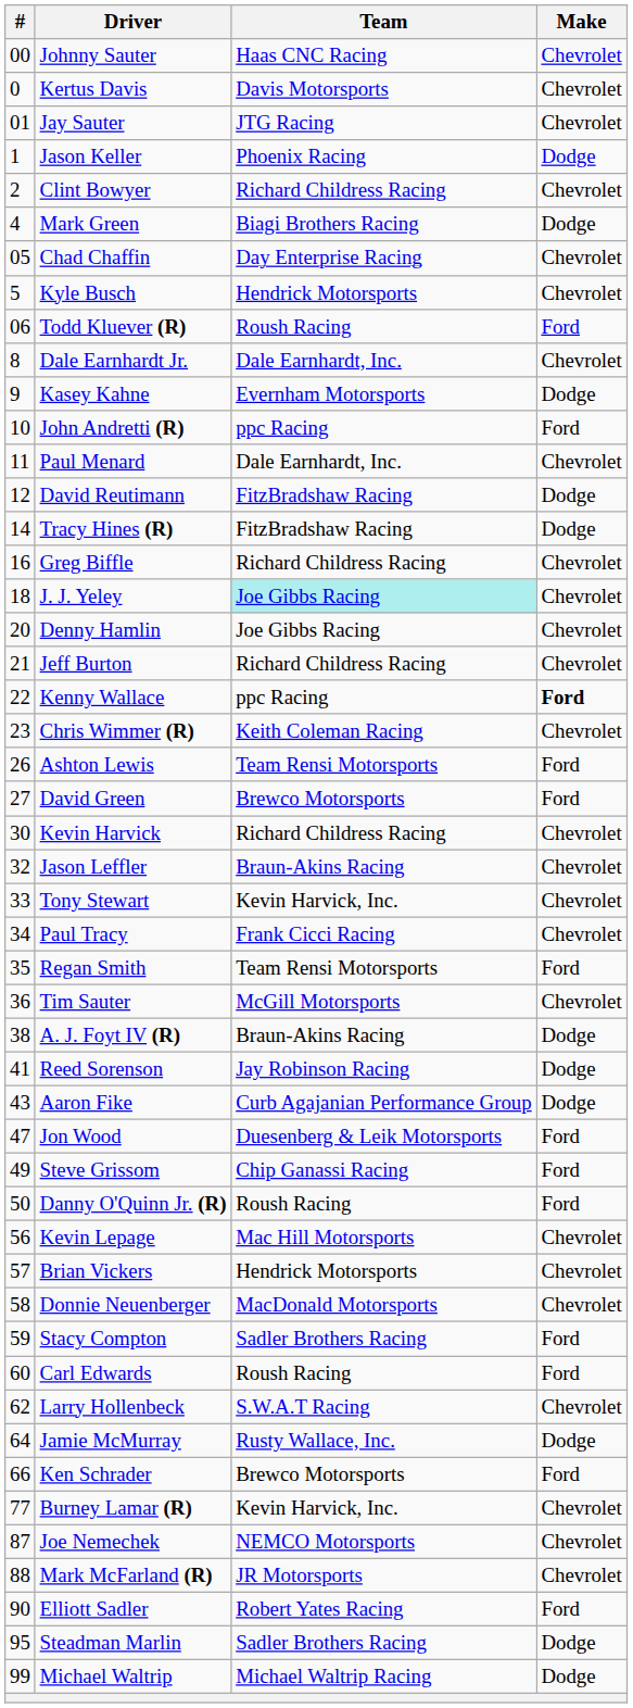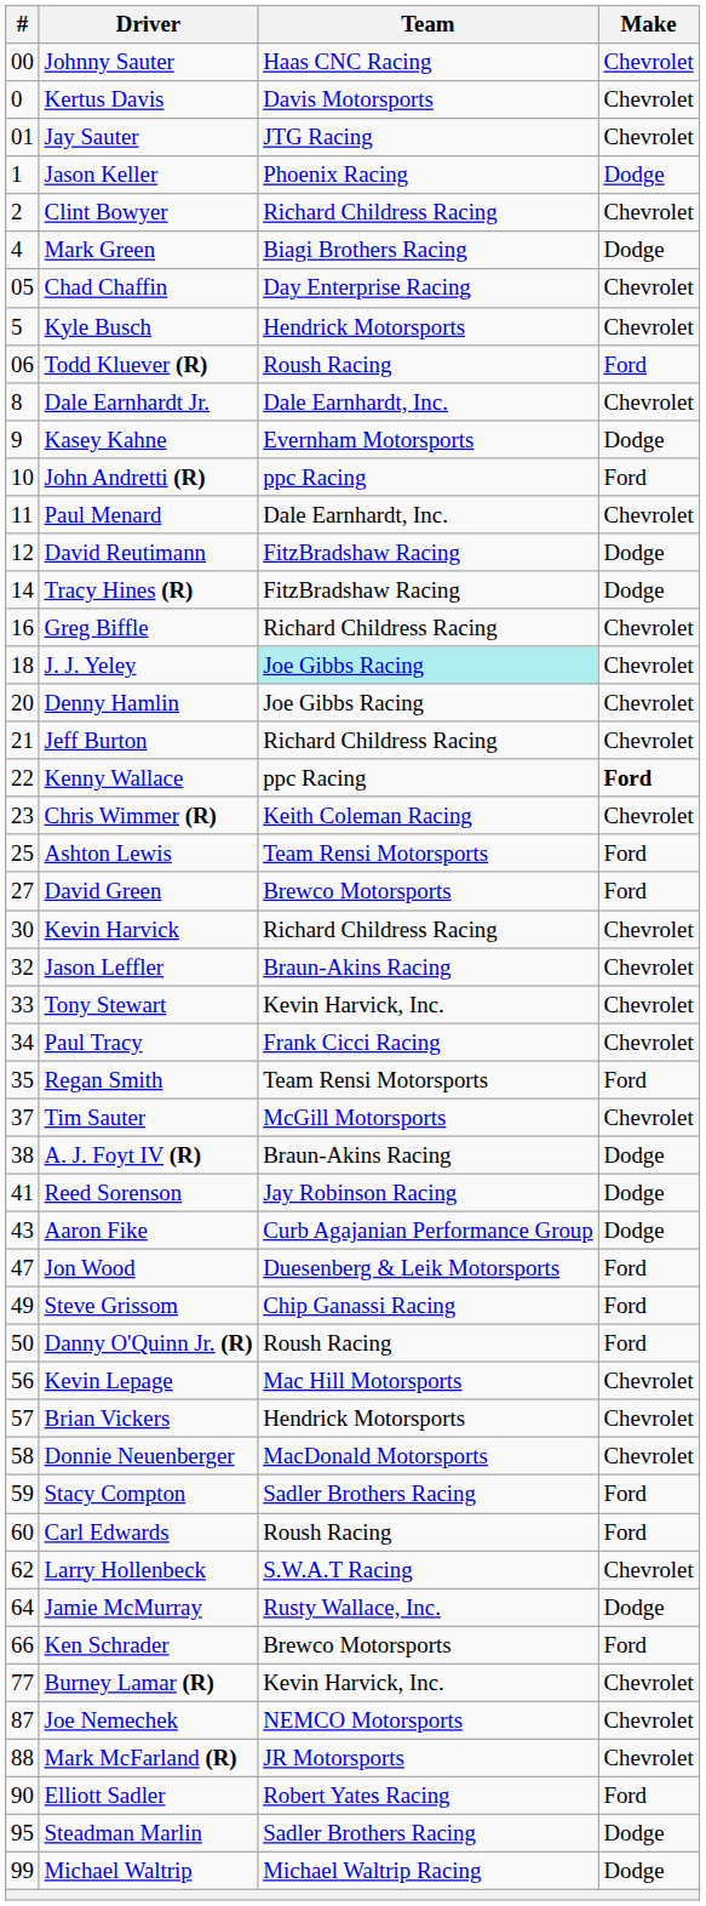Ashton Lewis | #: 26 -> 25
Tim Sauter | #: 36 -> 37
